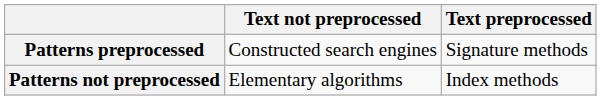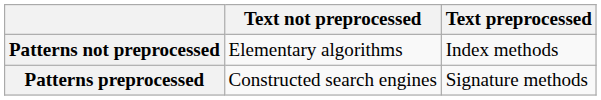rows swapped: Patterns not preprocessed <-> Patterns preprocessed
